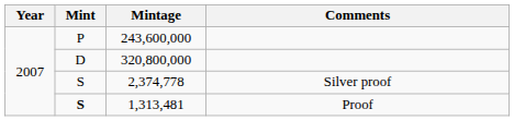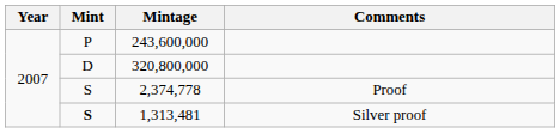2,374,778 | Comments: Silver proof -> Proof
1,313,481 | Comments: Proof -> Silver proof
